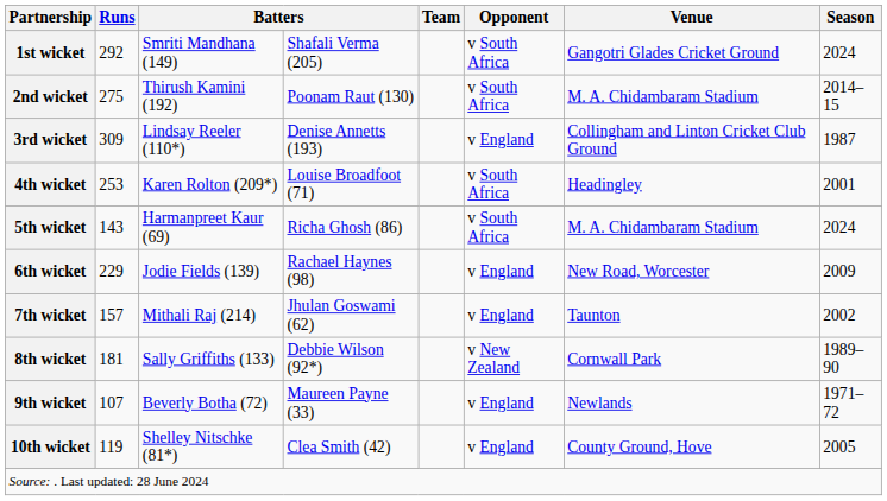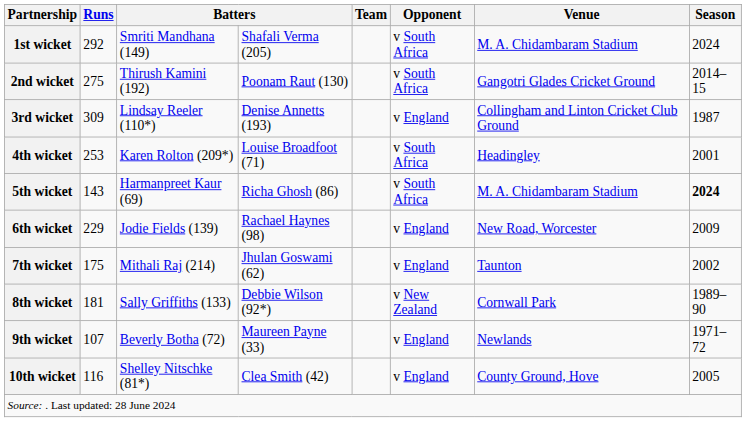1st wicket | Venue: Gangotri Glades Cricket Ground -> M. A. Chidambaram Stadium
2nd wicket | Venue: M. A. Chidambaram Stadium -> Gangotri Glades Cricket Ground
5th wicket | Season: normal -> bold
7th wicket | Runs: 157 -> 175
10th wicket | Runs: 119 -> 116
